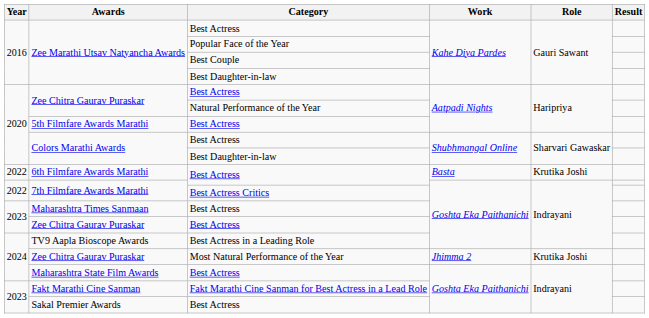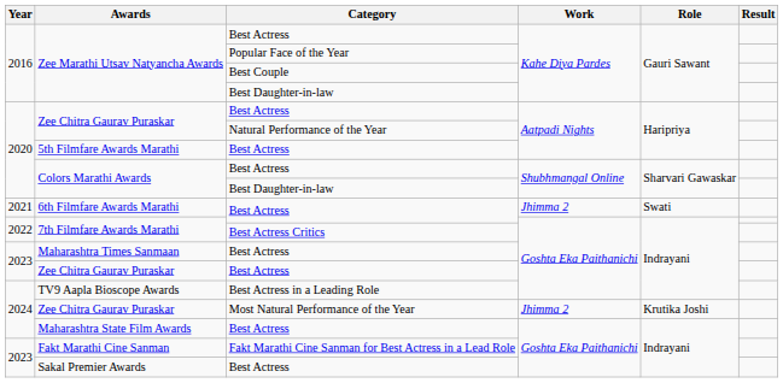6th Filmfare Awards Marathi | Year: 2022 -> 2021
6th Filmfare Awards Marathi | Work: Basta -> Jhimma 2
6th Filmfare Awards Marathi | Role: Krutika Joshi -> Swati
